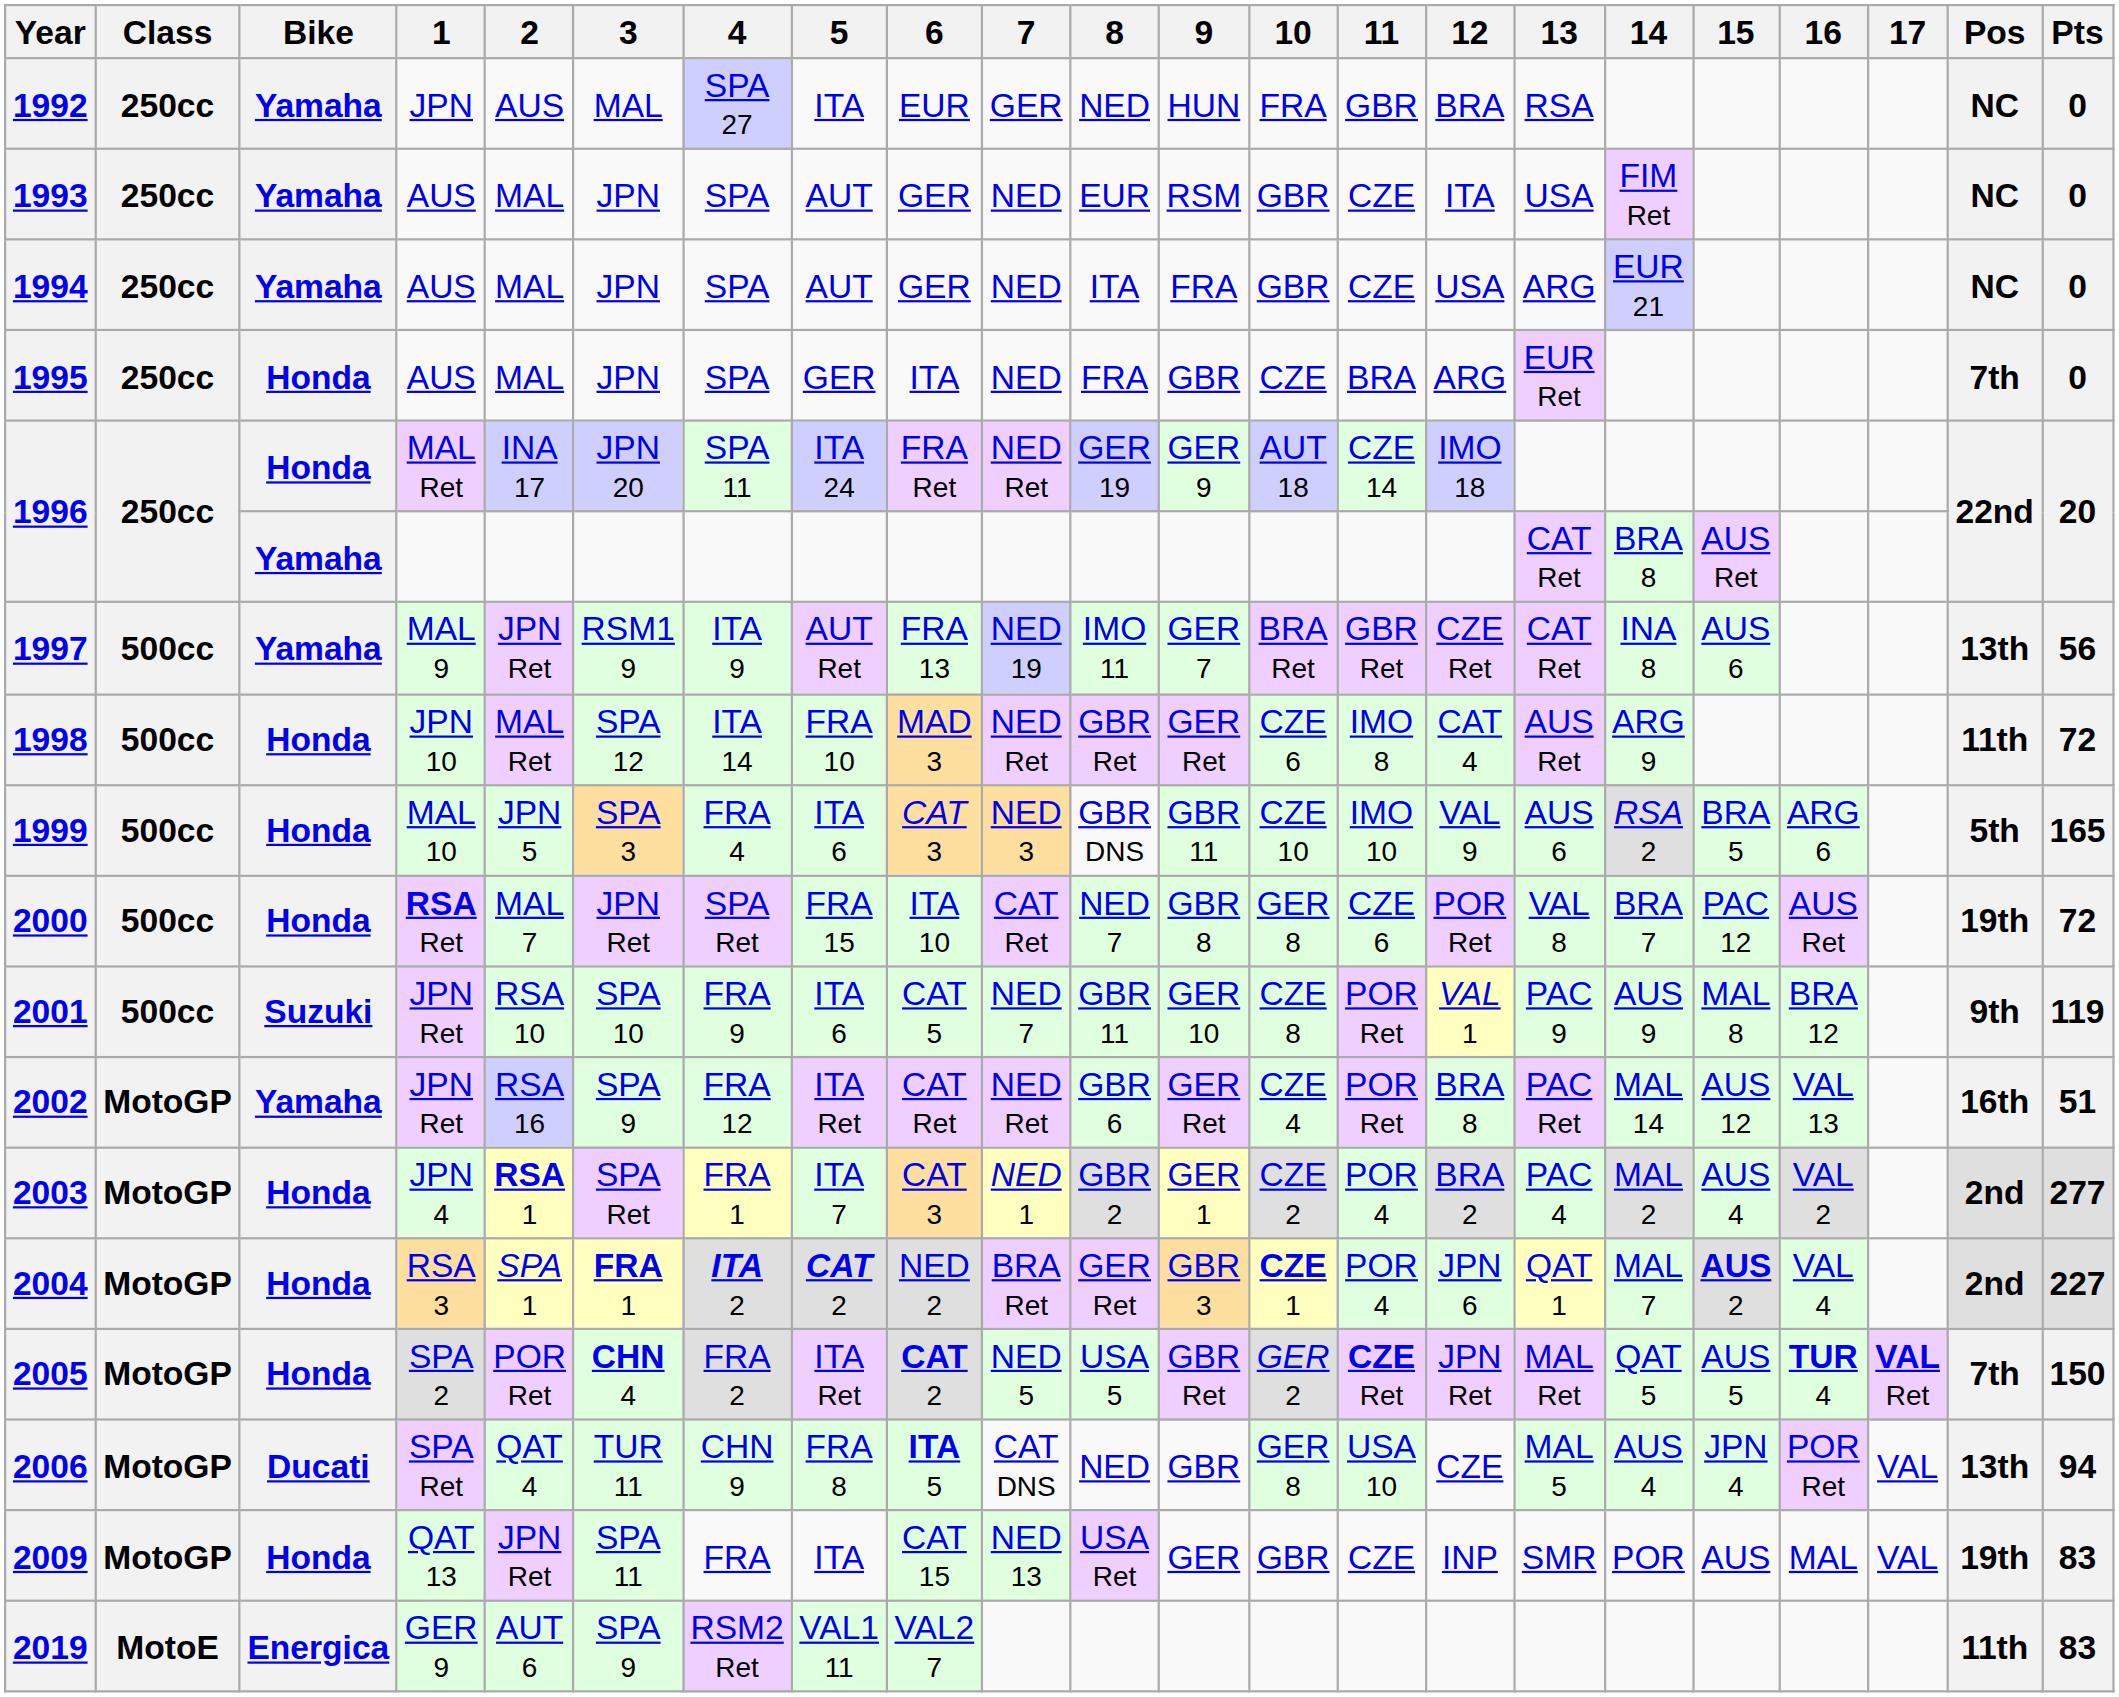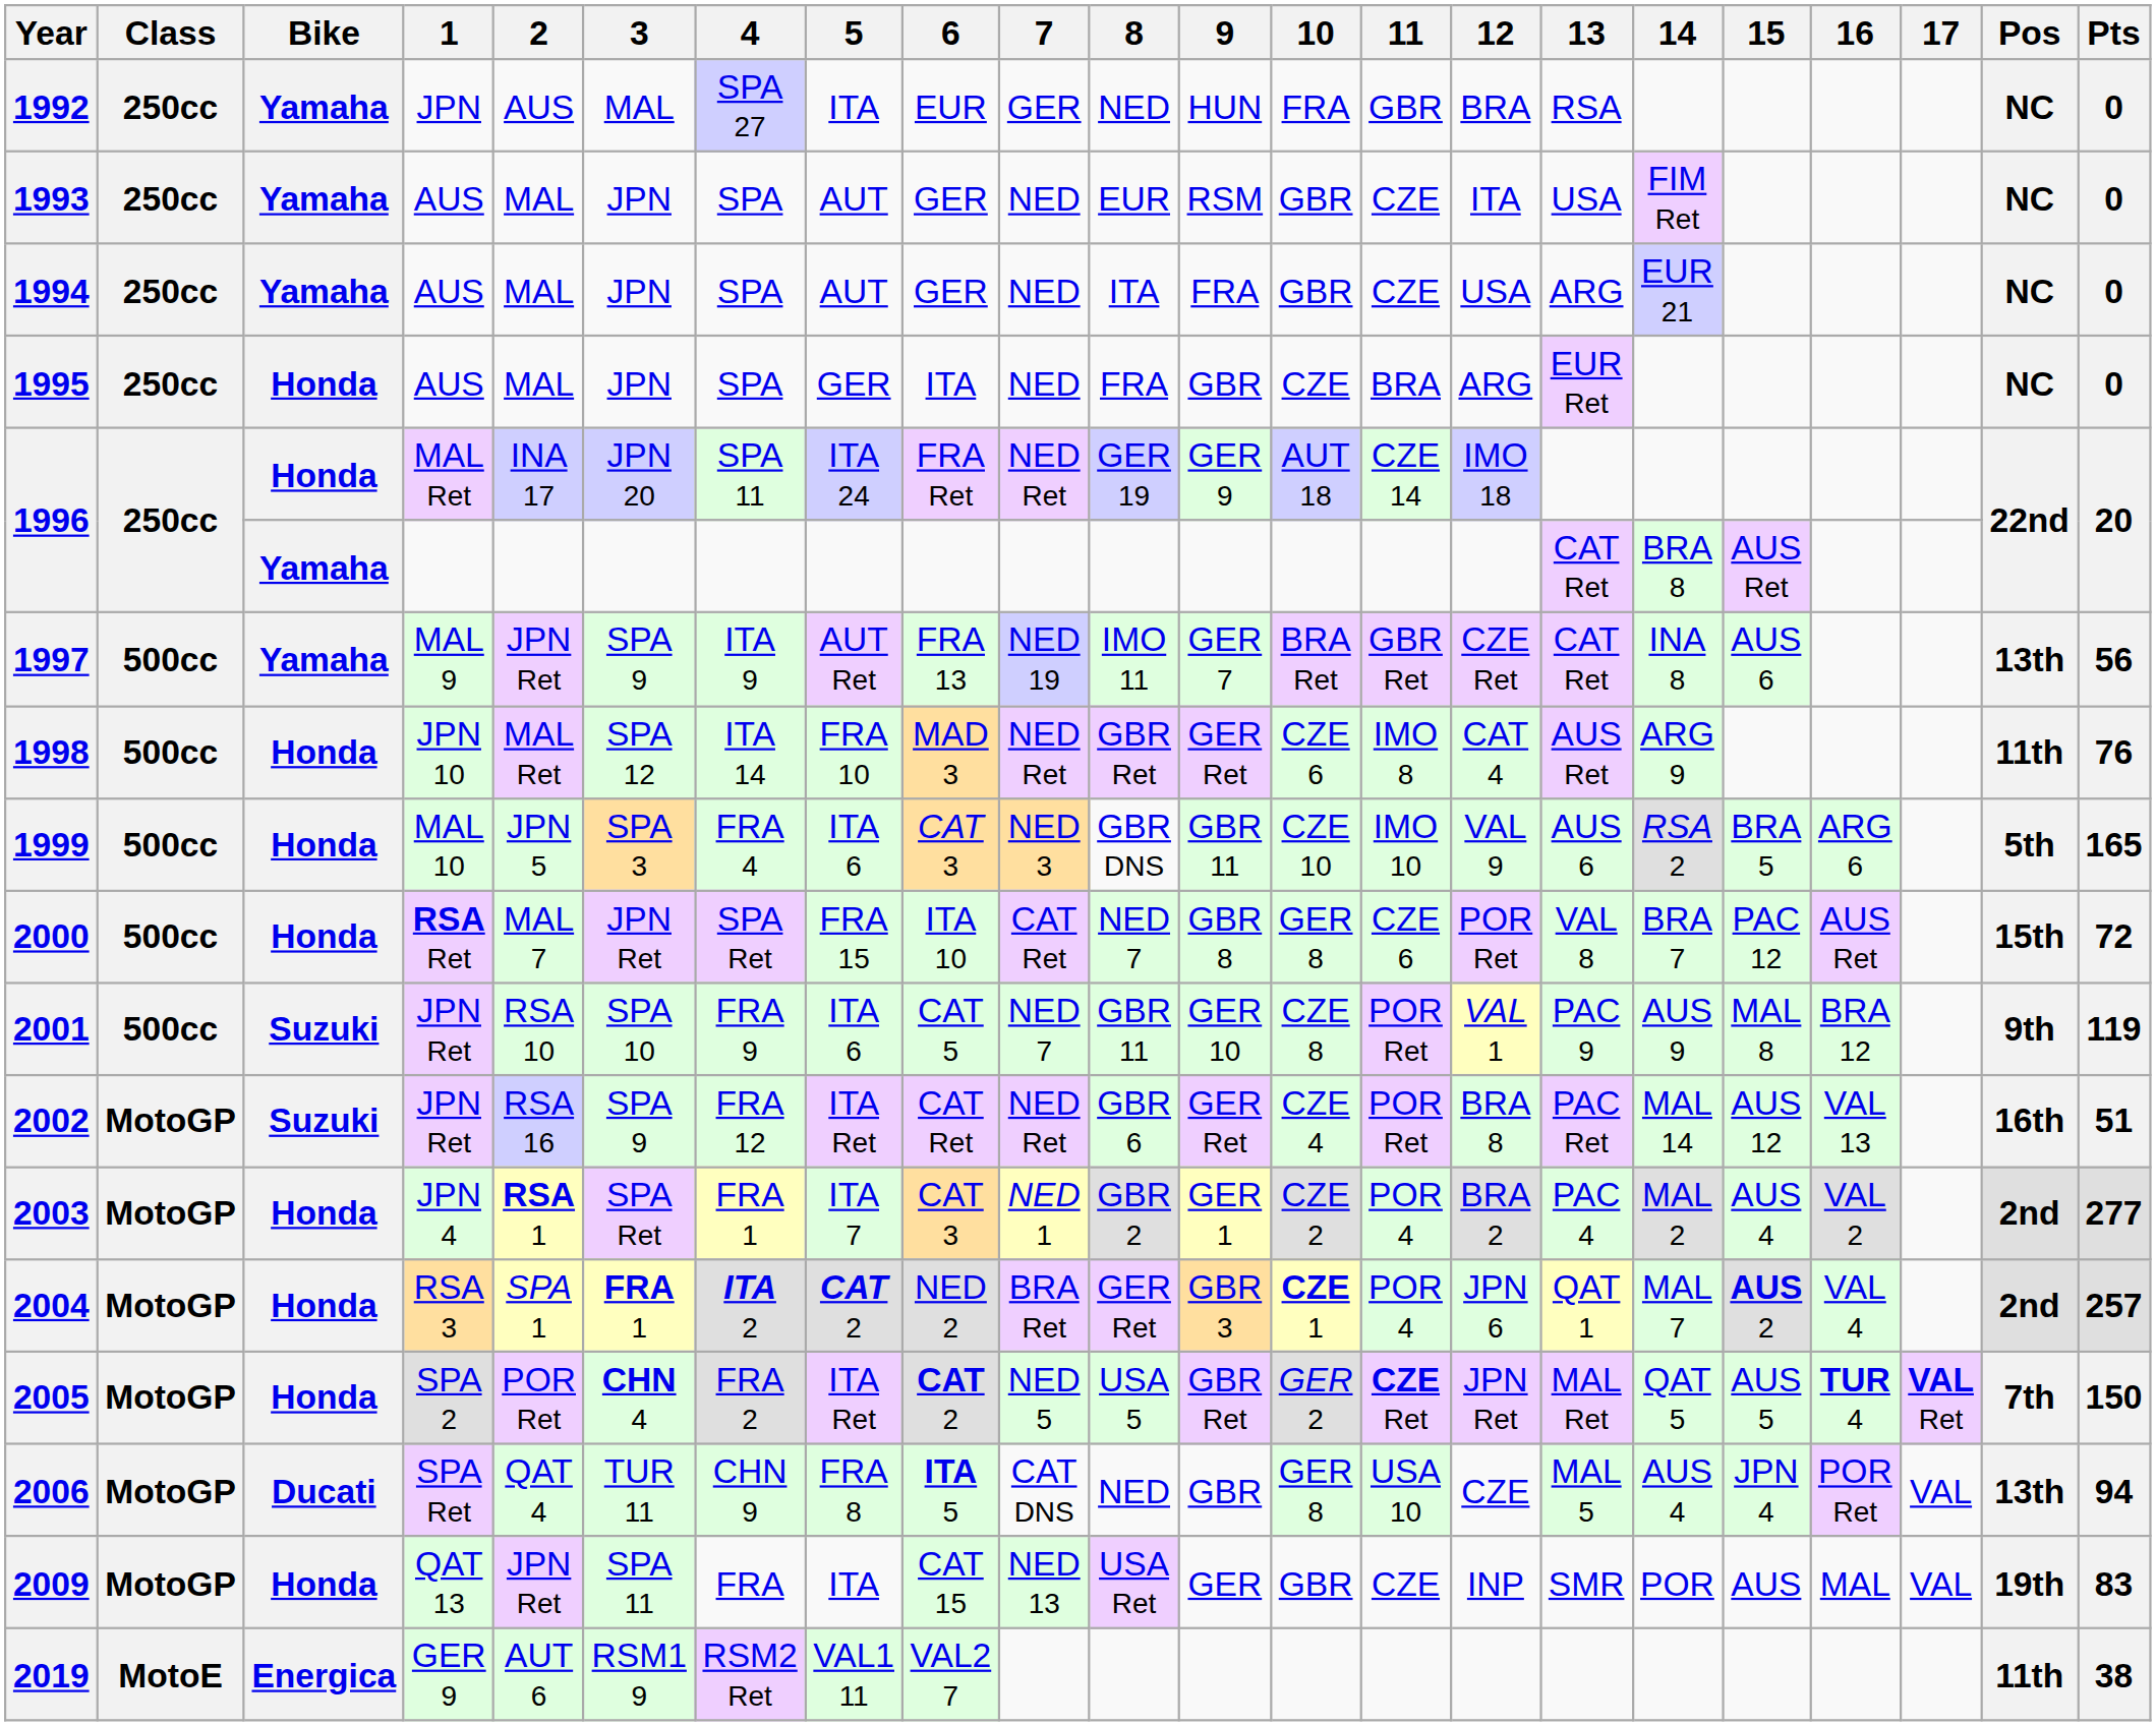1995 | Pos: 7th -> NC
1997 | 3: RSM1 9 -> SPA 9
1998 | Pts: 72 -> 76
2000 | Pos: 19th -> 15th
2002 | Bike: Yamaha -> Suzuki
2004 | Pts: 227 -> 257
2019 | 3: SPA 9 -> RSM1 9
2019 | Pts: 83 -> 38
